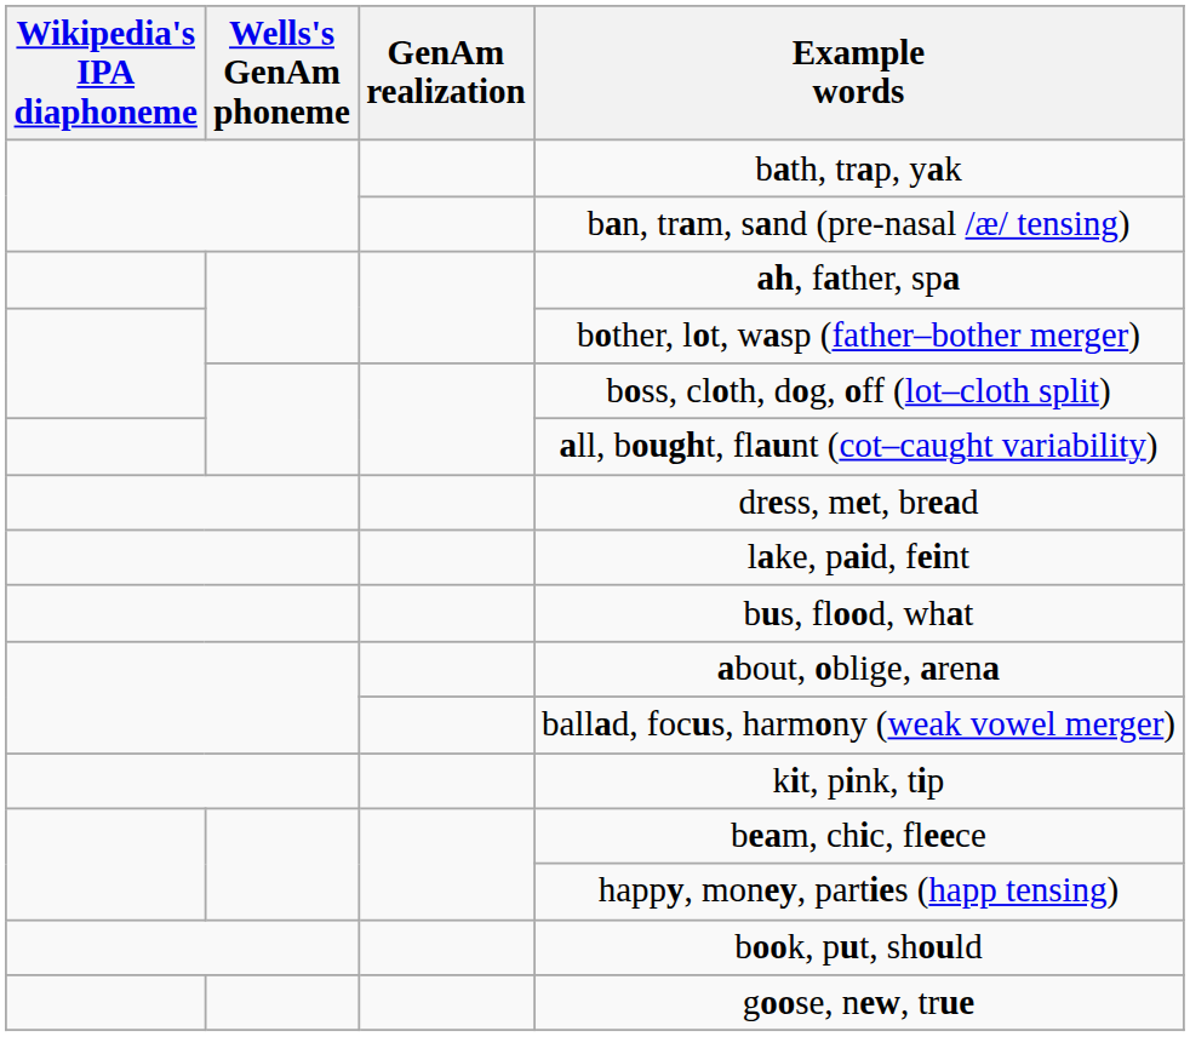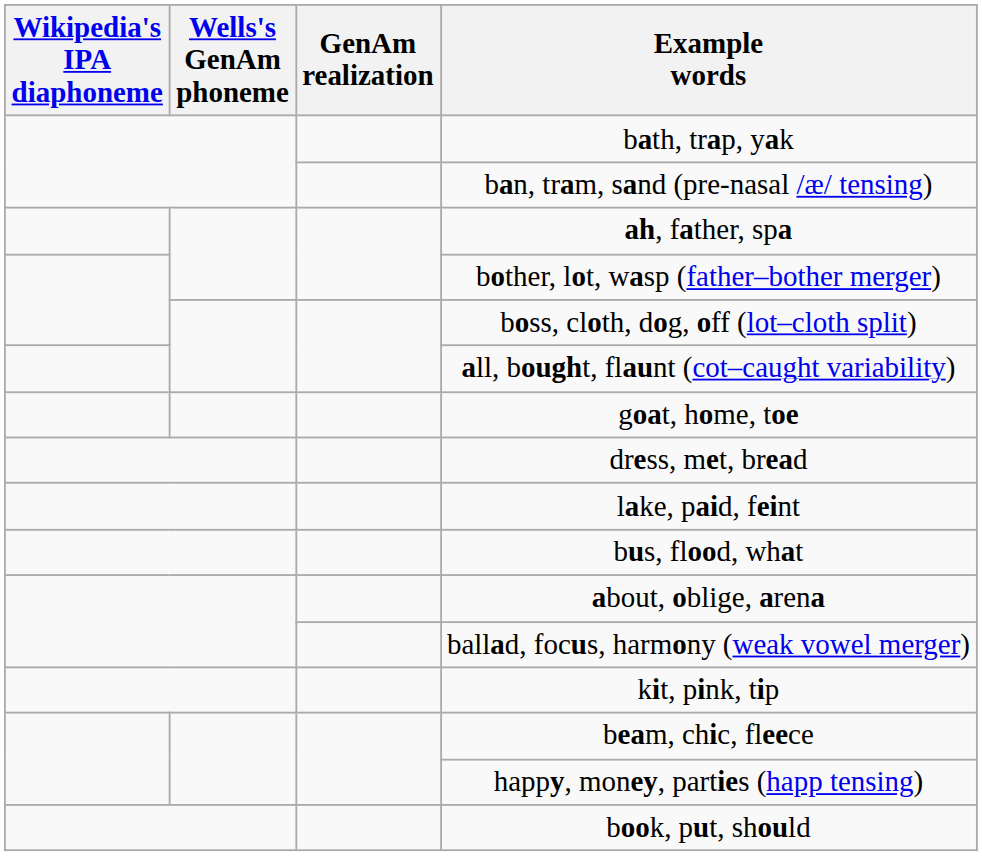+ row: goat, home, toe
- row: goose, new, true
